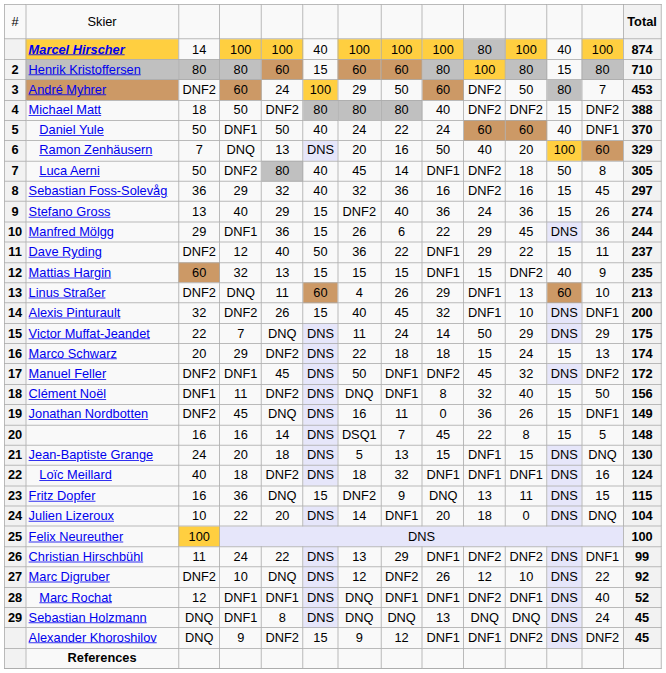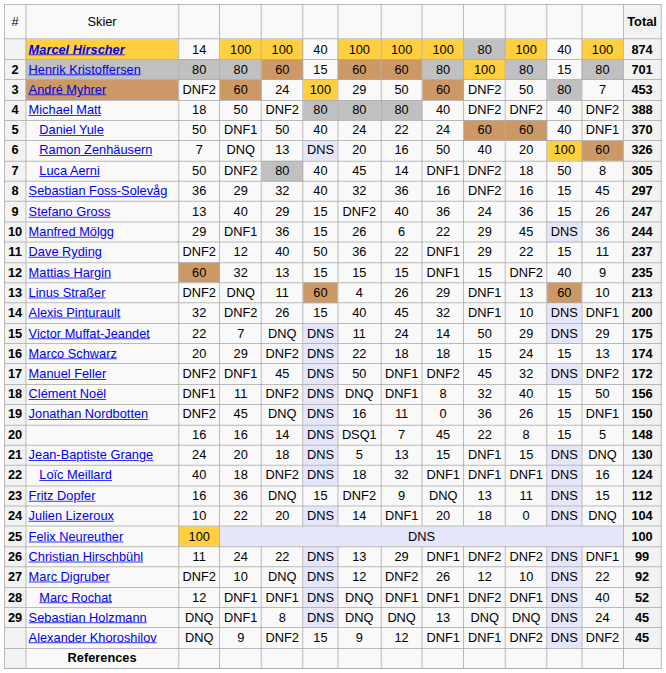Henrik Kristoffersen | column 14: 710 -> 701
Michael Matt | column 12: 15 -> 40
Ramon Zenhäusern | column 14: 329 -> 326
Stefano Gross | column 14: 274 -> 247
Jonathan Nordbotten | column 14: 149 -> 150
Fritz Dopfer | column 14: 115 -> 112
